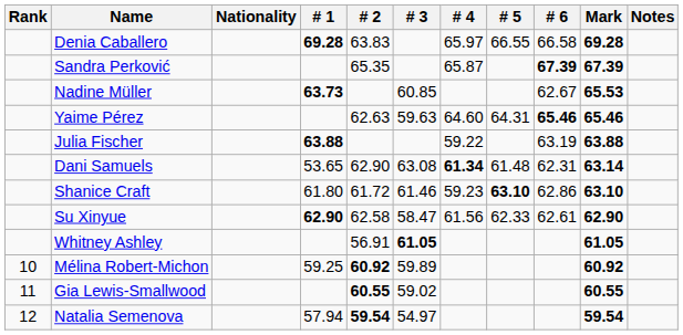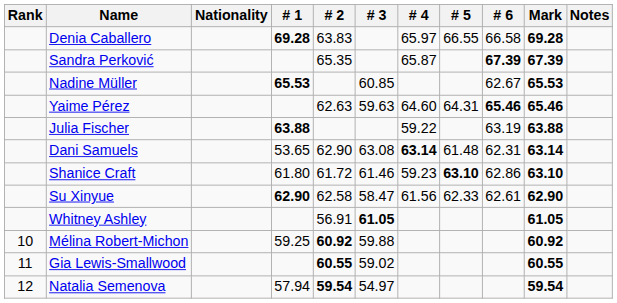Nadine Müller | # 1: 63.73 -> 65.53
Dani Samuels | # 4: 61.34 -> 63.14
Mélina Robert-Michon | # 3: 59.89 -> 59.88
